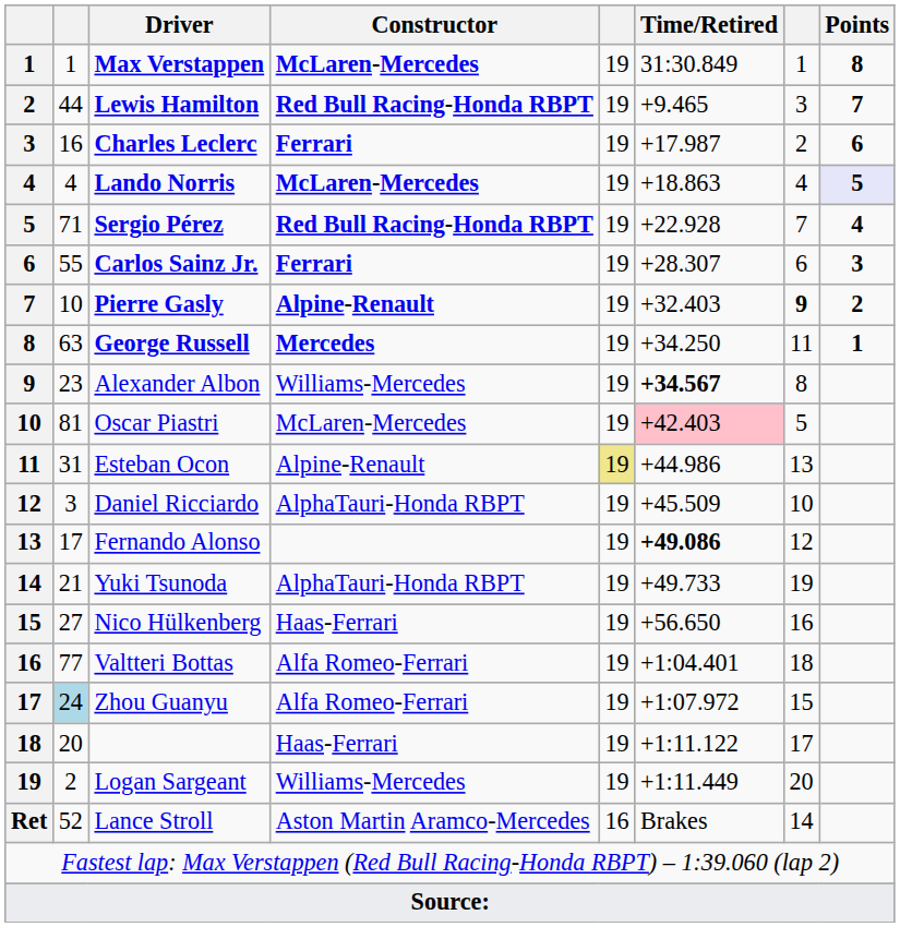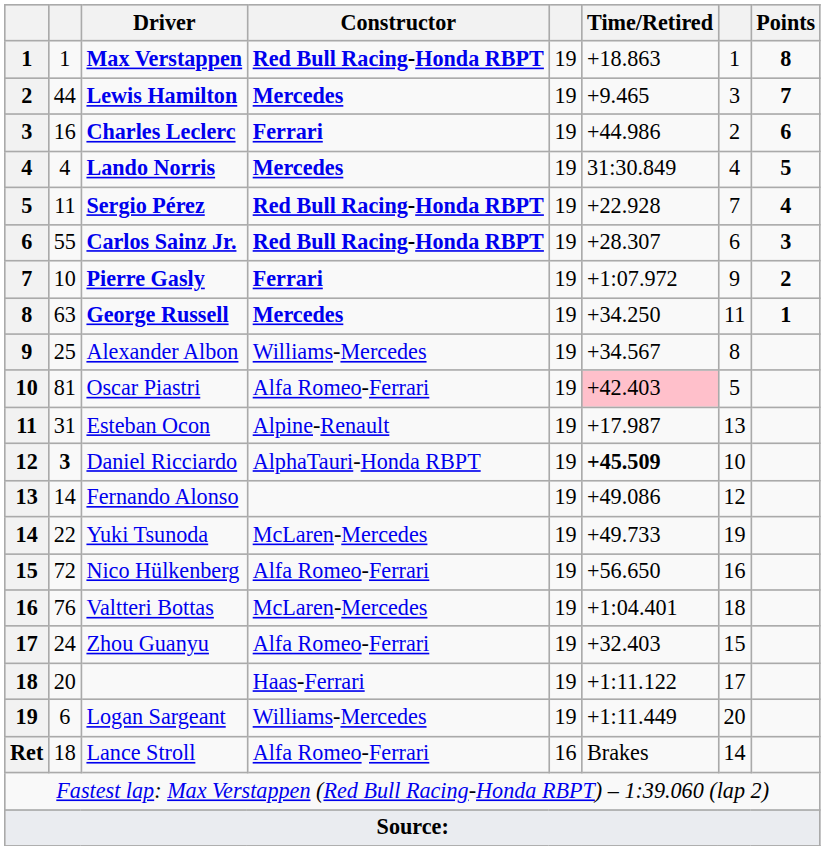Max Verstappen | Constructor: McLaren-Mercedes -> Red Bull Racing-Honda RBPT
Max Verstappen | Time/Retired: 31:30.849 -> +18.863
Lewis Hamilton | Constructor: Red Bull Racing-Honda RBPT -> Mercedes
Charles Leclerc | Time/Retired: +17.987 -> +44.986
Lando Norris | Constructor: McLaren-Mercedes -> Mercedes
Lando Norris | Time/Retired: +18.863 -> 31:30.849
Lando Norris | Points: lavender background -> no background
Sergio Pérez | column 2: 71 -> 11
Carlos Sainz Jr. | Constructor: Ferrari -> Red Bull Racing-Honda RBPT
Pierre Gasly | Constructor: Alpine-Renault -> Ferrari
Pierre Gasly | Time/Retired: +32.403 -> +1:07.972
Pierre Gasly | column 7: bold -> normal
Alexander Albon | column 2: 23 -> 25
Alexander Albon | Time/Retired: bold -> normal
Oscar Piastri | Constructor: McLaren-Mercedes -> Alfa Romeo-Ferrari
Esteban Ocon | column 5: khaki background -> no background
Esteban Ocon | Time/Retired: +44.986 -> +17.987
Daniel Ricciardo | column 2: normal -> bold
Daniel Ricciardo | Time/Retired: normal -> bold
Fernando Alonso | column 2: 17 -> 14
Fernando Alonso | Time/Retired: bold -> normal
Yuki Tsunoda | column 2: 21 -> 22
Yuki Tsunoda | Constructor: AlphaTauri-Honda RBPT -> McLaren-Mercedes
Nico Hülkenberg | column 2: 27 -> 72
Nico Hülkenberg | Constructor: Haas-Ferrari -> Alfa Romeo-Ferrari
Valtteri Bottas | column 2: 77 -> 76
Valtteri Bottas | Constructor: Alfa Romeo-Ferrari -> McLaren-Mercedes
Zhou Guanyu | column 2: lightblue background -> no background
Zhou Guanyu | Time/Retired: +1:07.972 -> +32.403
Logan Sargeant | column 2: 2 -> 6
Lance Stroll | column 2: 52 -> 18
Lance Stroll | Constructor: Aston Martin Aramco-Mercedes -> Alfa Romeo-Ferrari
